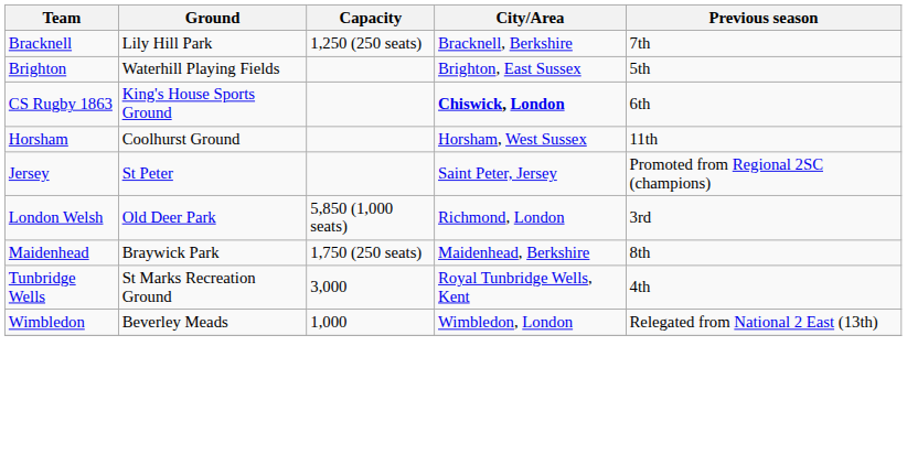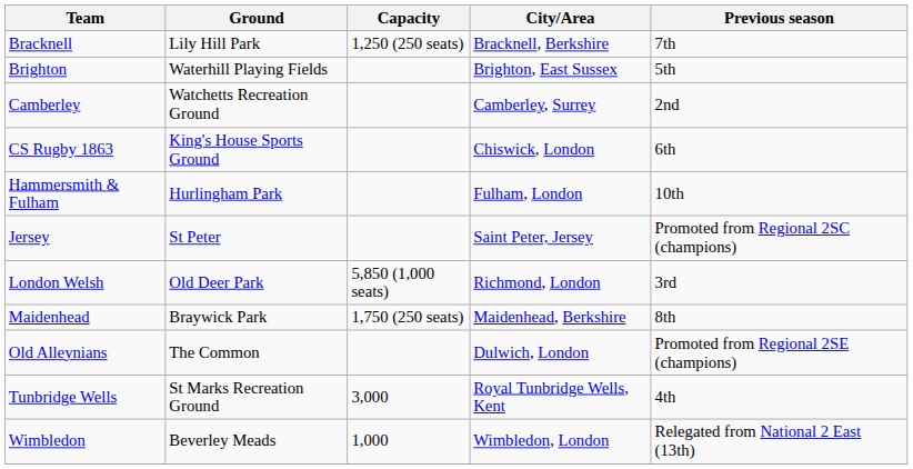+ row: Camberley | Watchetts Recreation Ground | Camberley, Surrey | 2nd
CS Rugby 1863 | City/Area: bold -> normal
+ row: Hammersmith & Fulham | Hurlingham Park | Fulham, London | 10th
- row: Horsham | Coolhurst Ground | Horsham, West Sussex | 11th
+ row: Old Alleynians | The Common | Dulwich, London | Promoted from Regional 2SE (champions)
